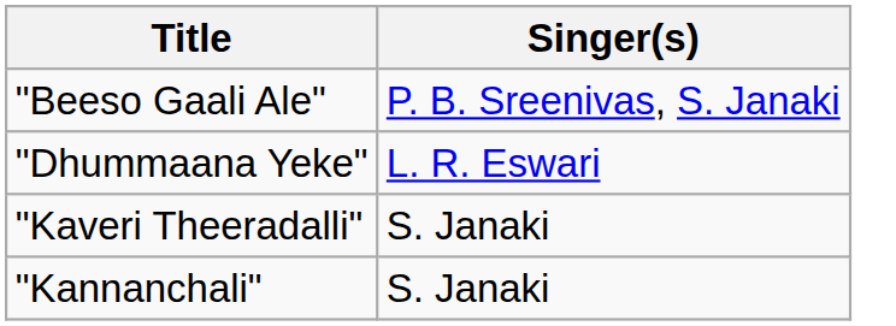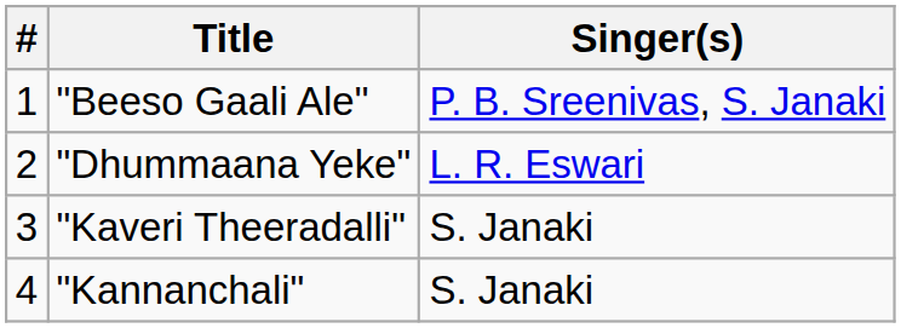+ column: # | 1 | 2 | 3 | 4
